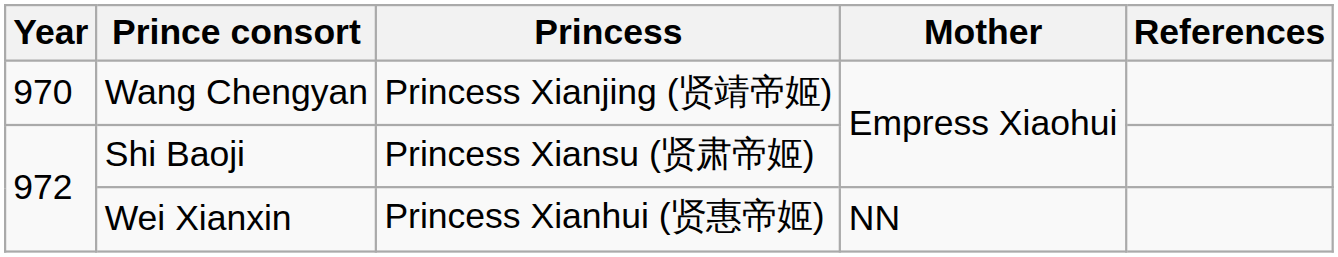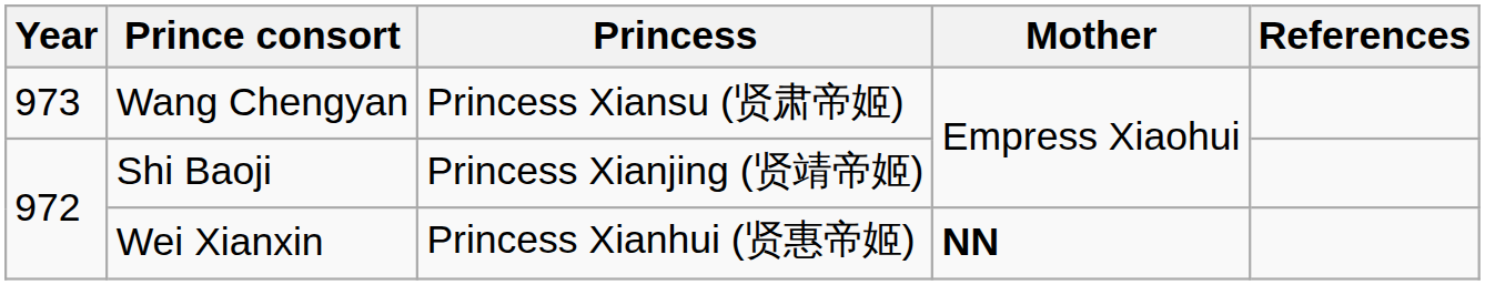Wang Chengyan | Year: 970 -> 973
Wang Chengyan | Princess: Princess Xianjing (贤靖帝姬) -> Princess Xiansu (贤肃帝姬)
Shi Baoji | Princess: Princess Xiansu (贤肃帝姬) -> Princess Xianjing (贤靖帝姬)
Wei Xianxin | Mother: normal -> bold
